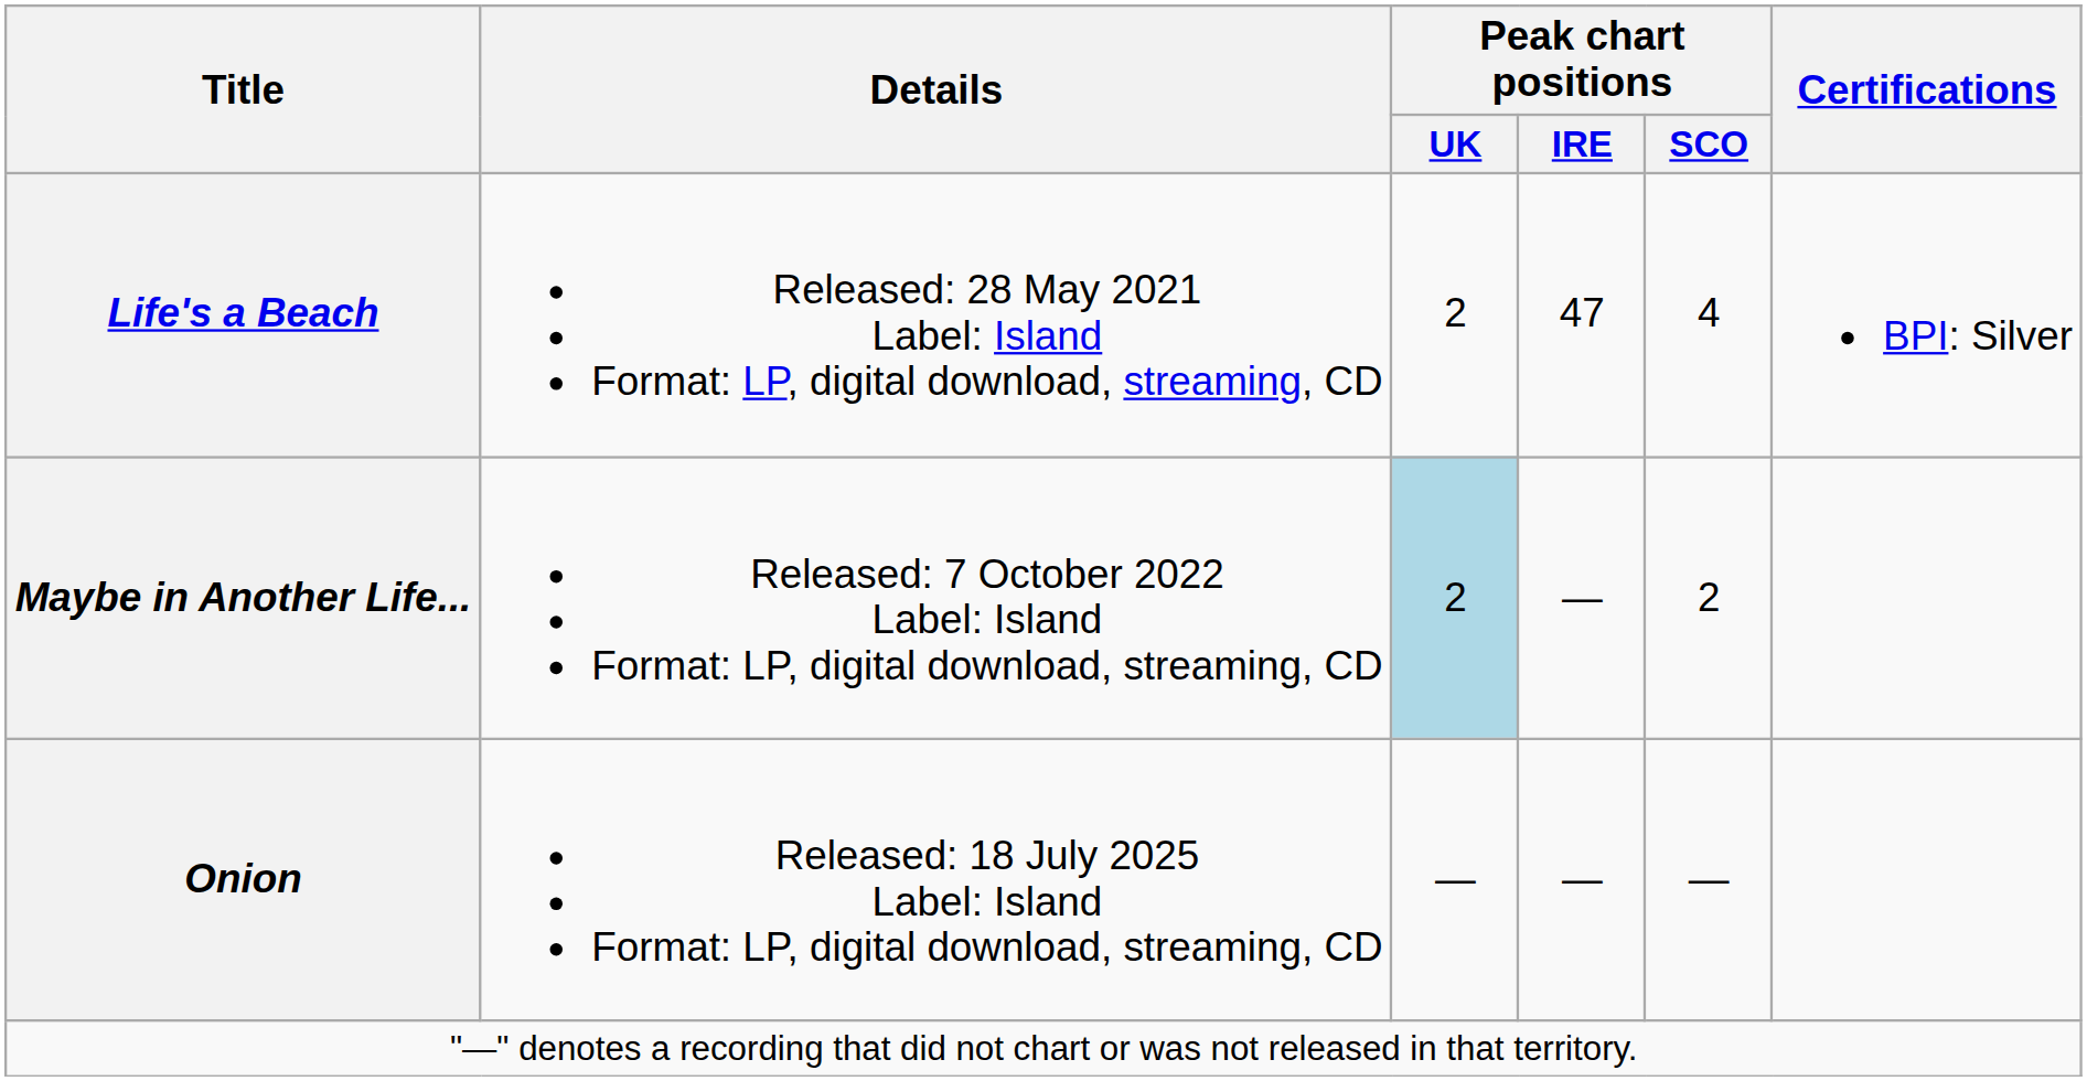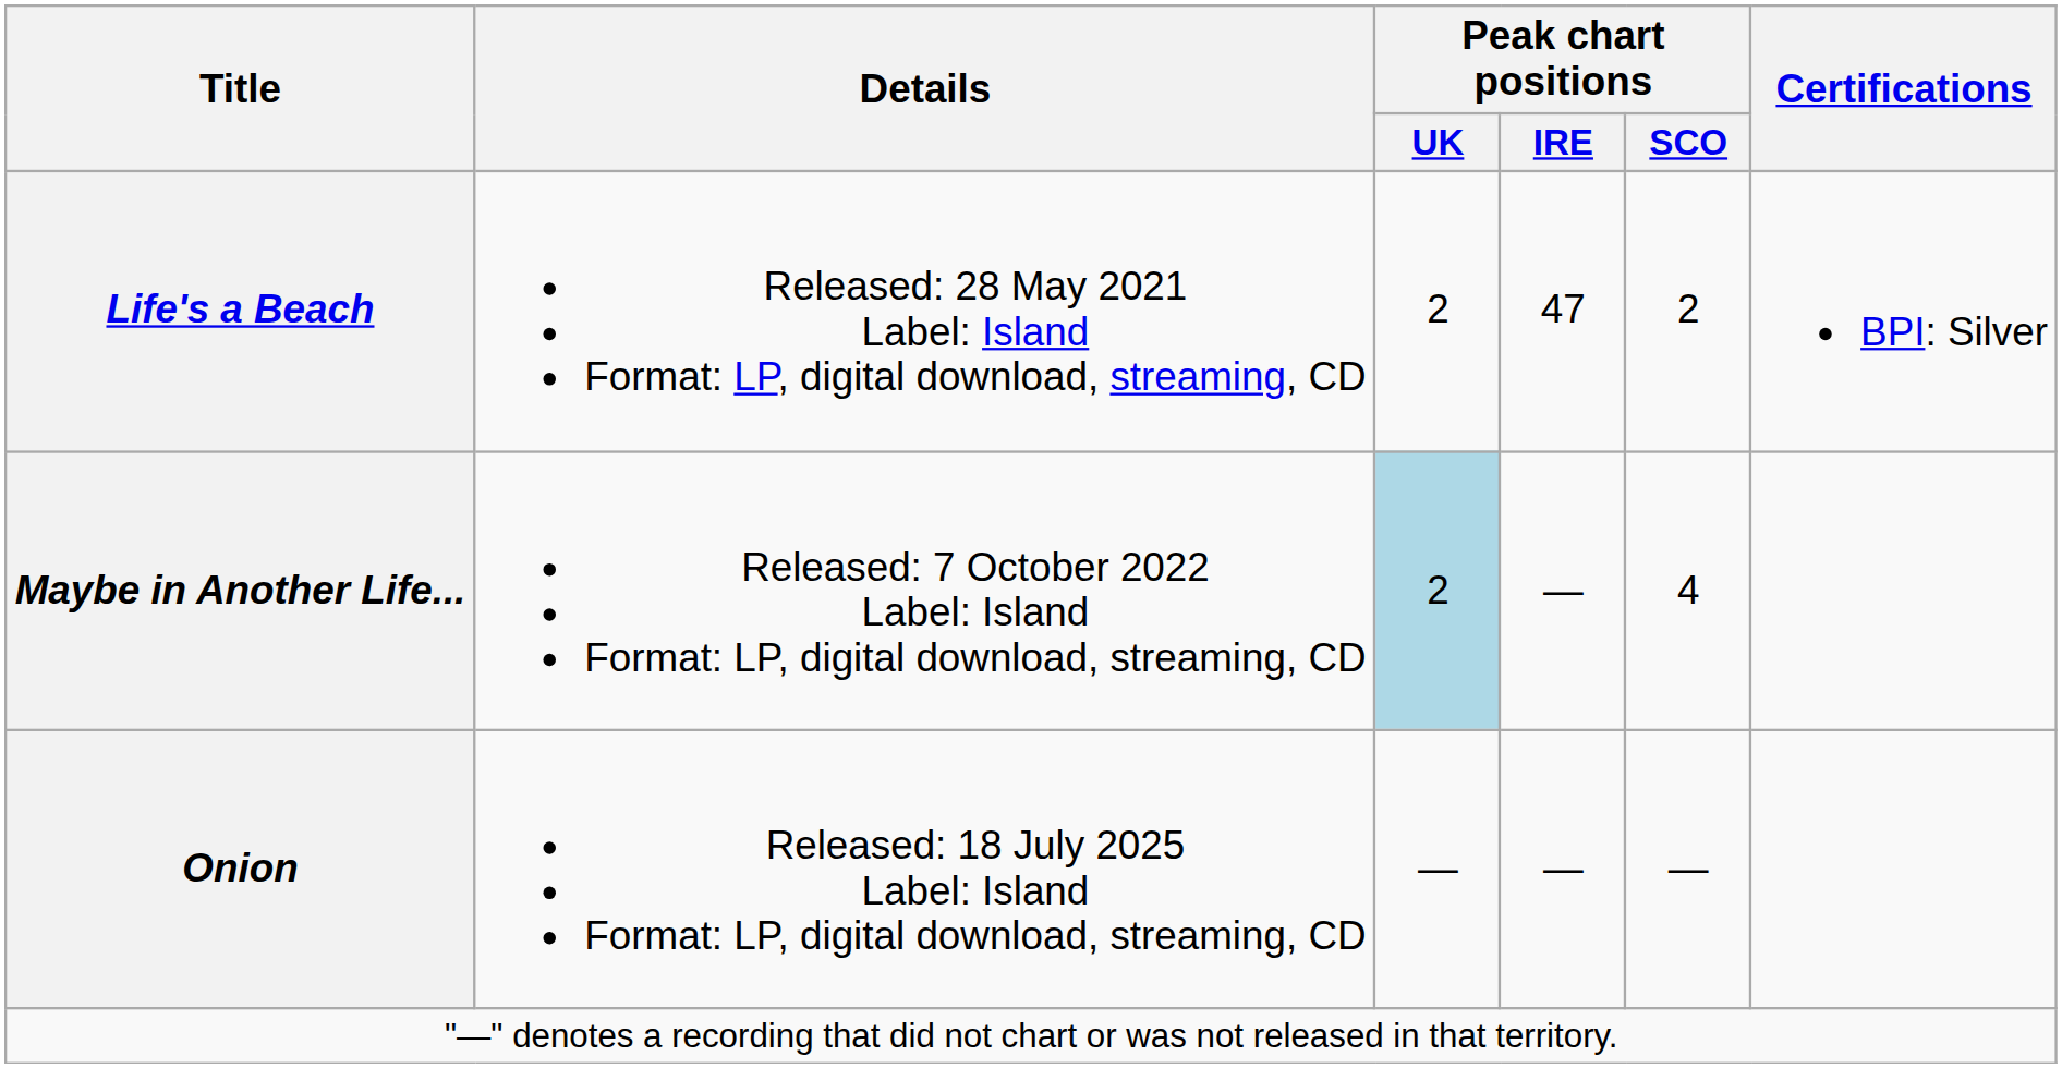Life's a Beach | Peak chart positions / SCO: 4 -> 2
Maybe in Another Life... | Peak chart positions / SCO: 2 -> 4
